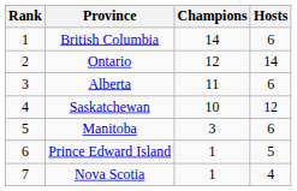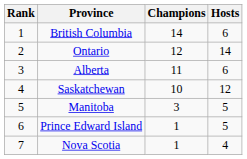Manitoba | Hosts: 6 -> 5
